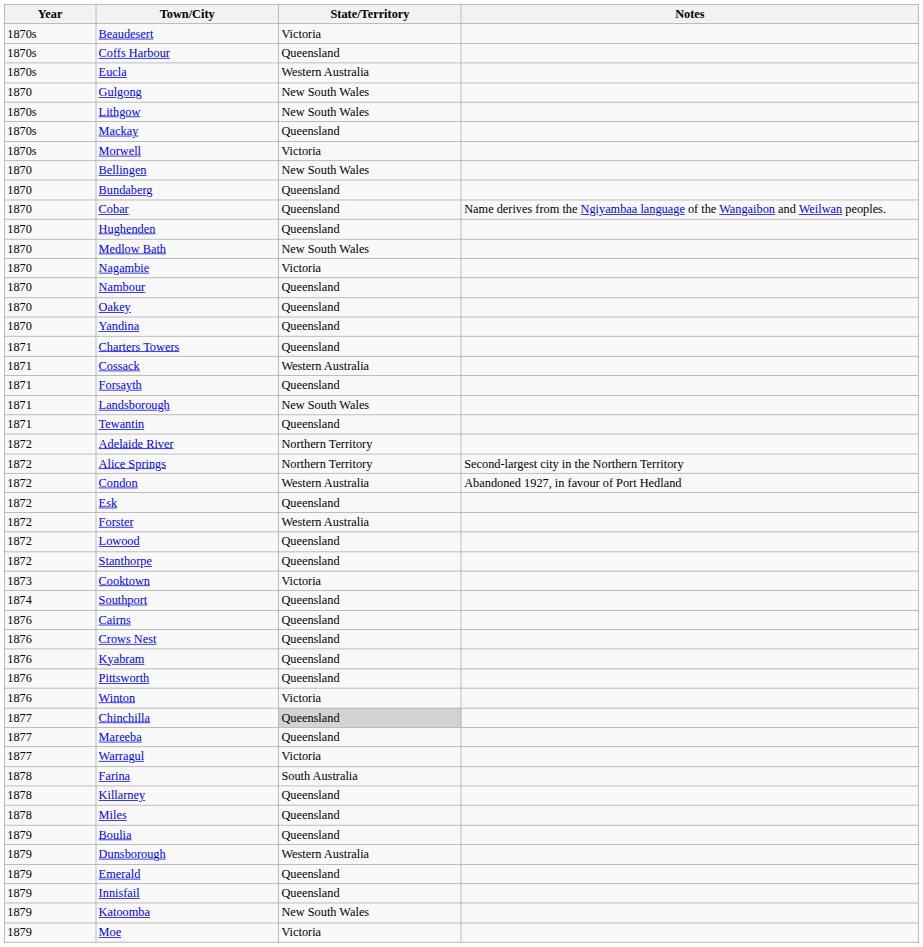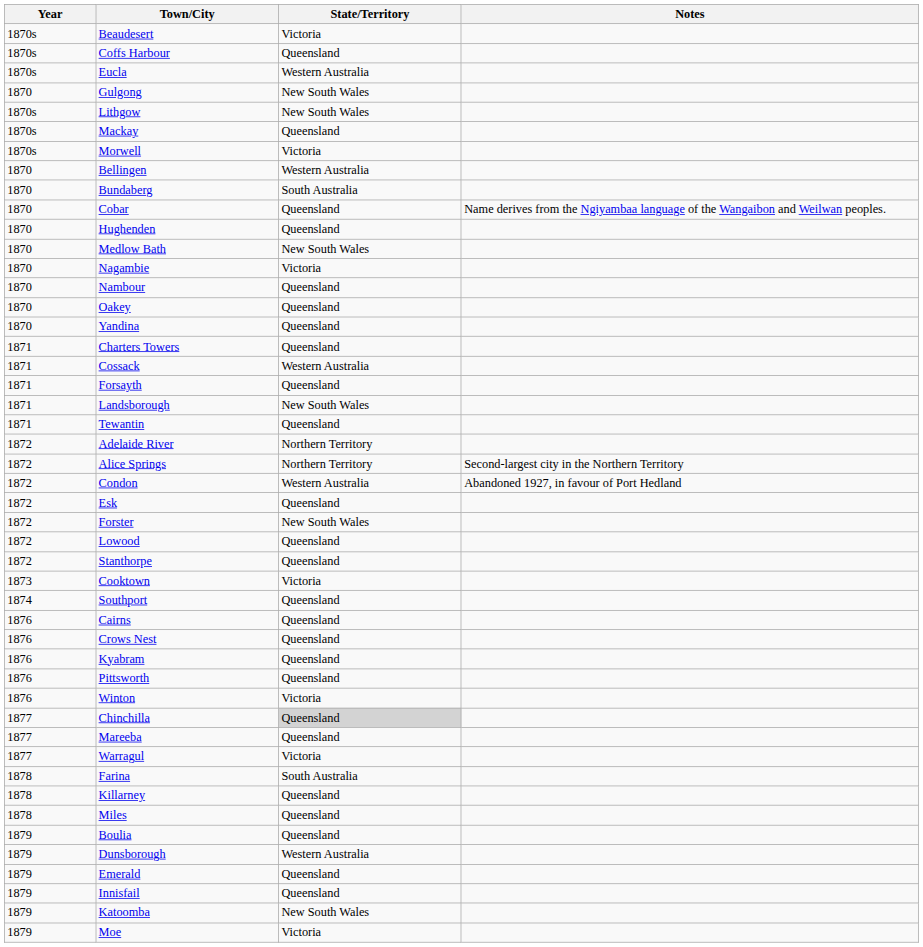Bellingen | State/Territory: New South Wales -> Western Australia
Bundaberg | State/Territory: Queensland -> South Australia
Forster | State/Territory: Western Australia -> New South Wales
